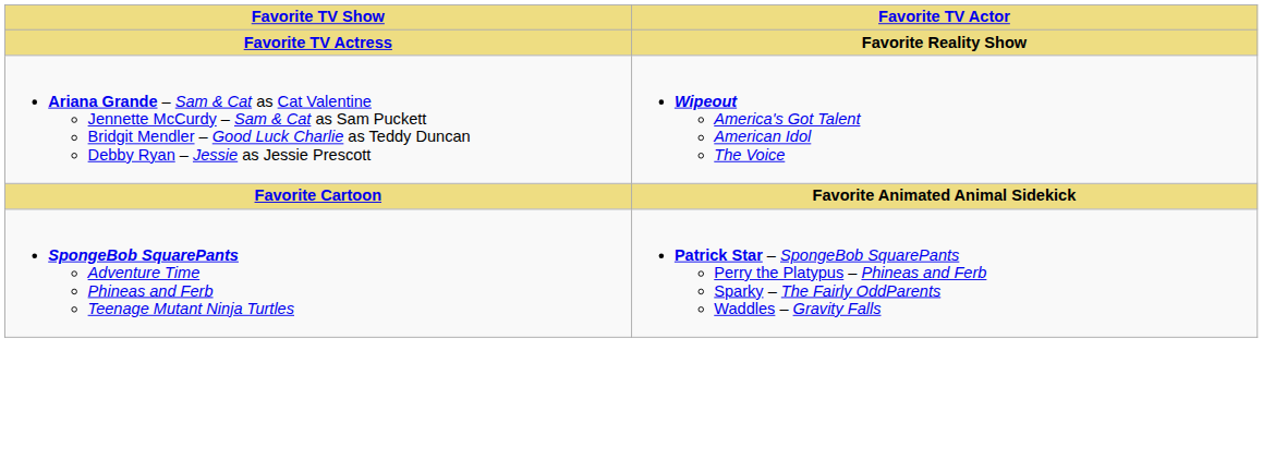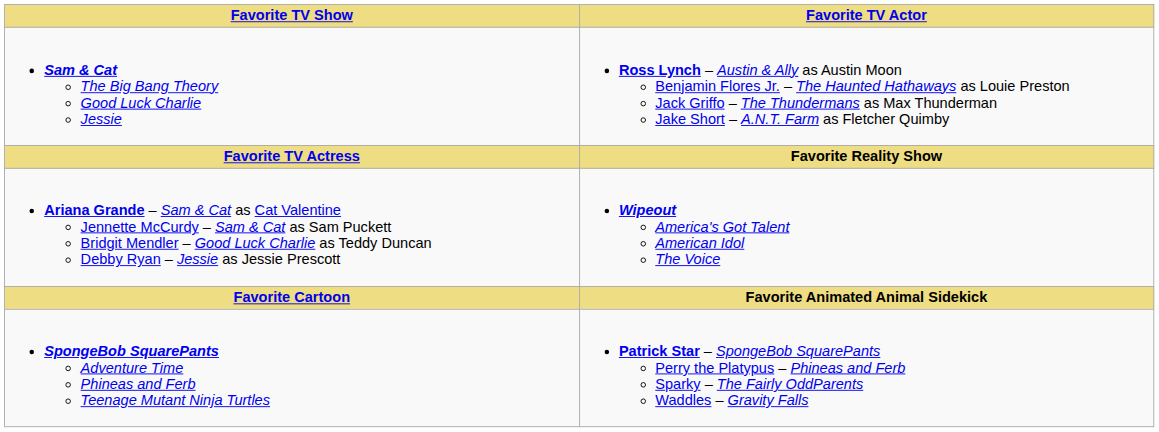+ row: Sam & Cat The Big Bang Theory Good Luck Charlie Jessie | Ross Lynch – Austin & Ally as Austin Moon Benjamin Flores Jr. – The Haunted Hathaways as Louie Preston Jack Griffo – The Thundermans as Max Thunderman Jake Short – A.N.T. Farm as Fletcher Quimby
